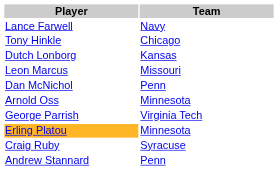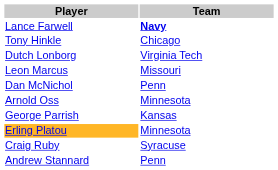Lance Farwell | Team: normal -> bold
Dutch Lonborg | Team: Kansas -> Virginia Tech
George Parrish | Team: Virginia Tech -> Kansas
